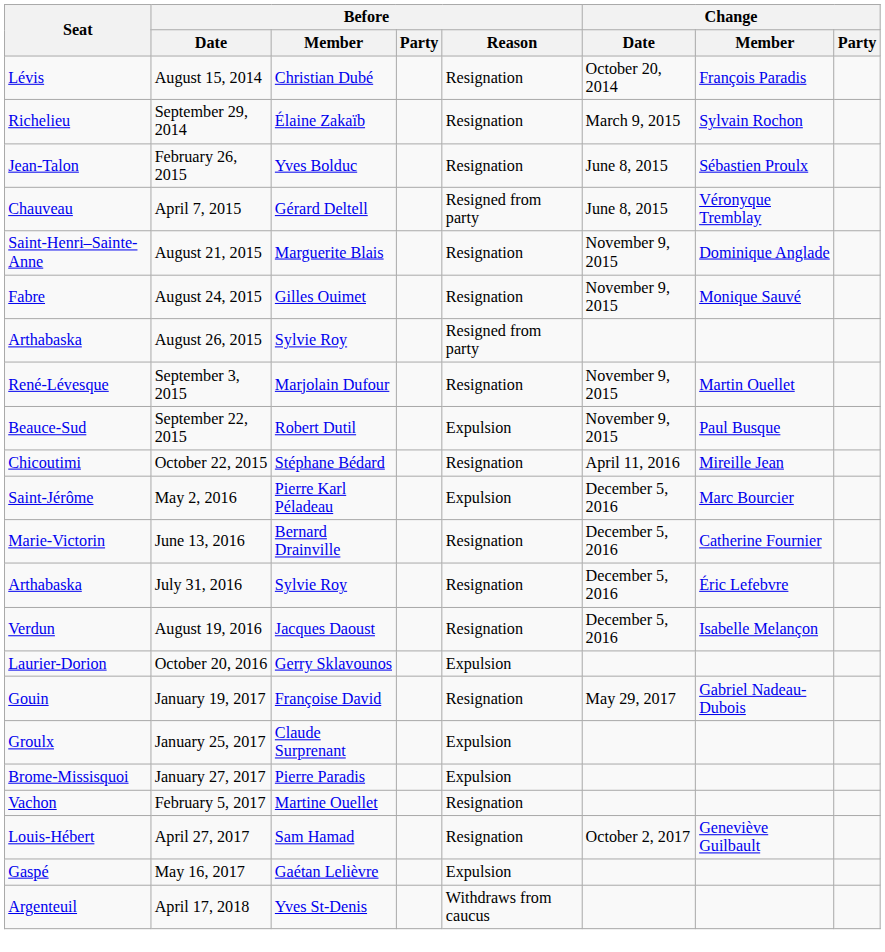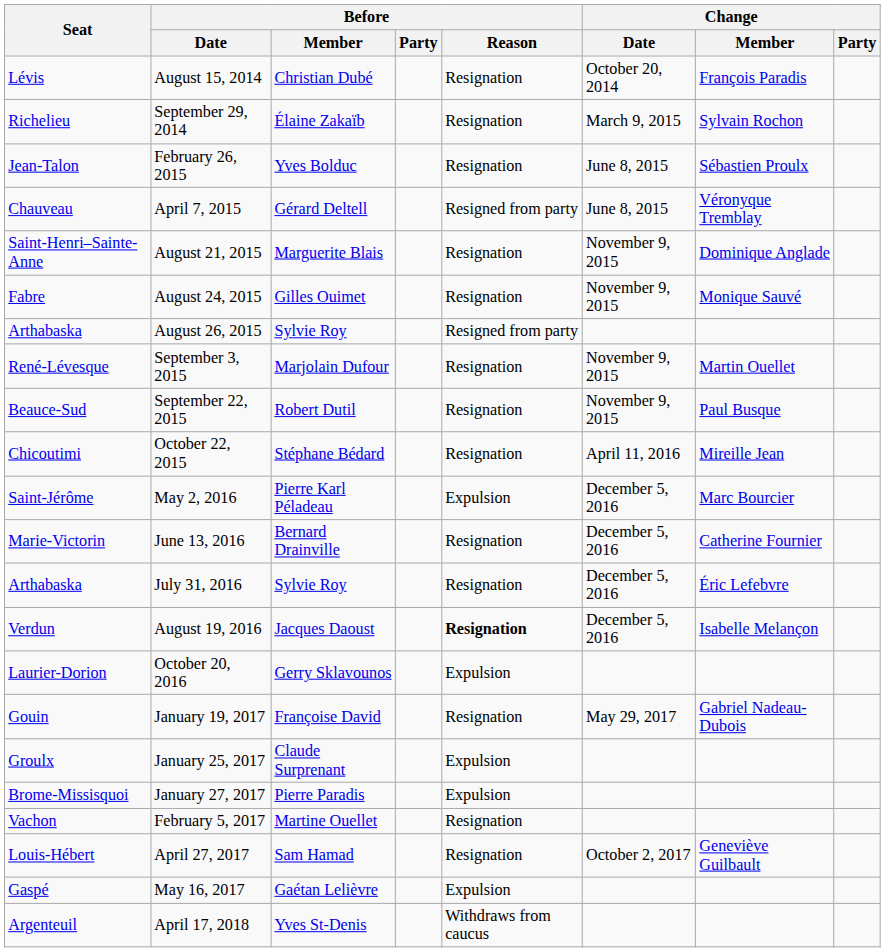September 22, 2015 | Before / Reason: Expulsion -> Resignation
August 19, 2016 | Before / Reason: normal -> bold
